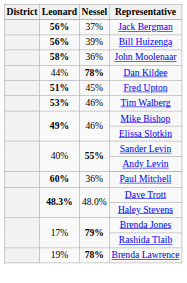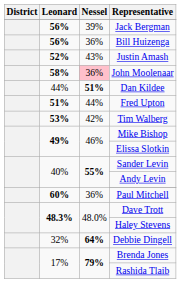Jack Bergman | Nessel: 37% -> 39%
Bill Huizenga | Nessel: 39% -> 36%
+ row: 52% | 43% | Justin Amash
John Moolenaar | Nessel: no background -> pink background
Dan Kildee | Nessel: 78% -> 51%
Fred Upton | Nessel: 45% -> 44%
Tim Walberg | Nessel: 46% -> 42%
+ row: 32% | 64% | Debbie Dingell
- row: 19% | 78% | Brenda Lawrence
